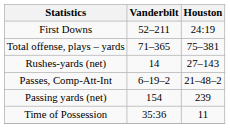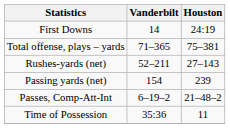First Downs | Vanderbilt: 52–211 -> 14
Rushes-yards (net) | Vanderbilt: 14 -> 52–211
rows swapped: Passing yards (net) <-> Passes, Comp-Att-Int
